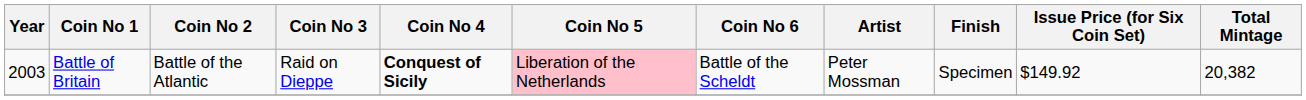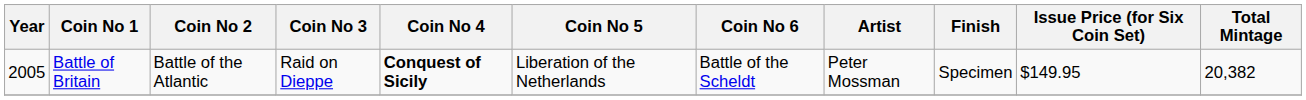Battle of Britain | Year: 2003 -> 2005
Battle of Britain | Coin No 5: pink background -> no background
Battle of Britain | Issue Price (for Six Coin Set): $149.92 -> $149.95
